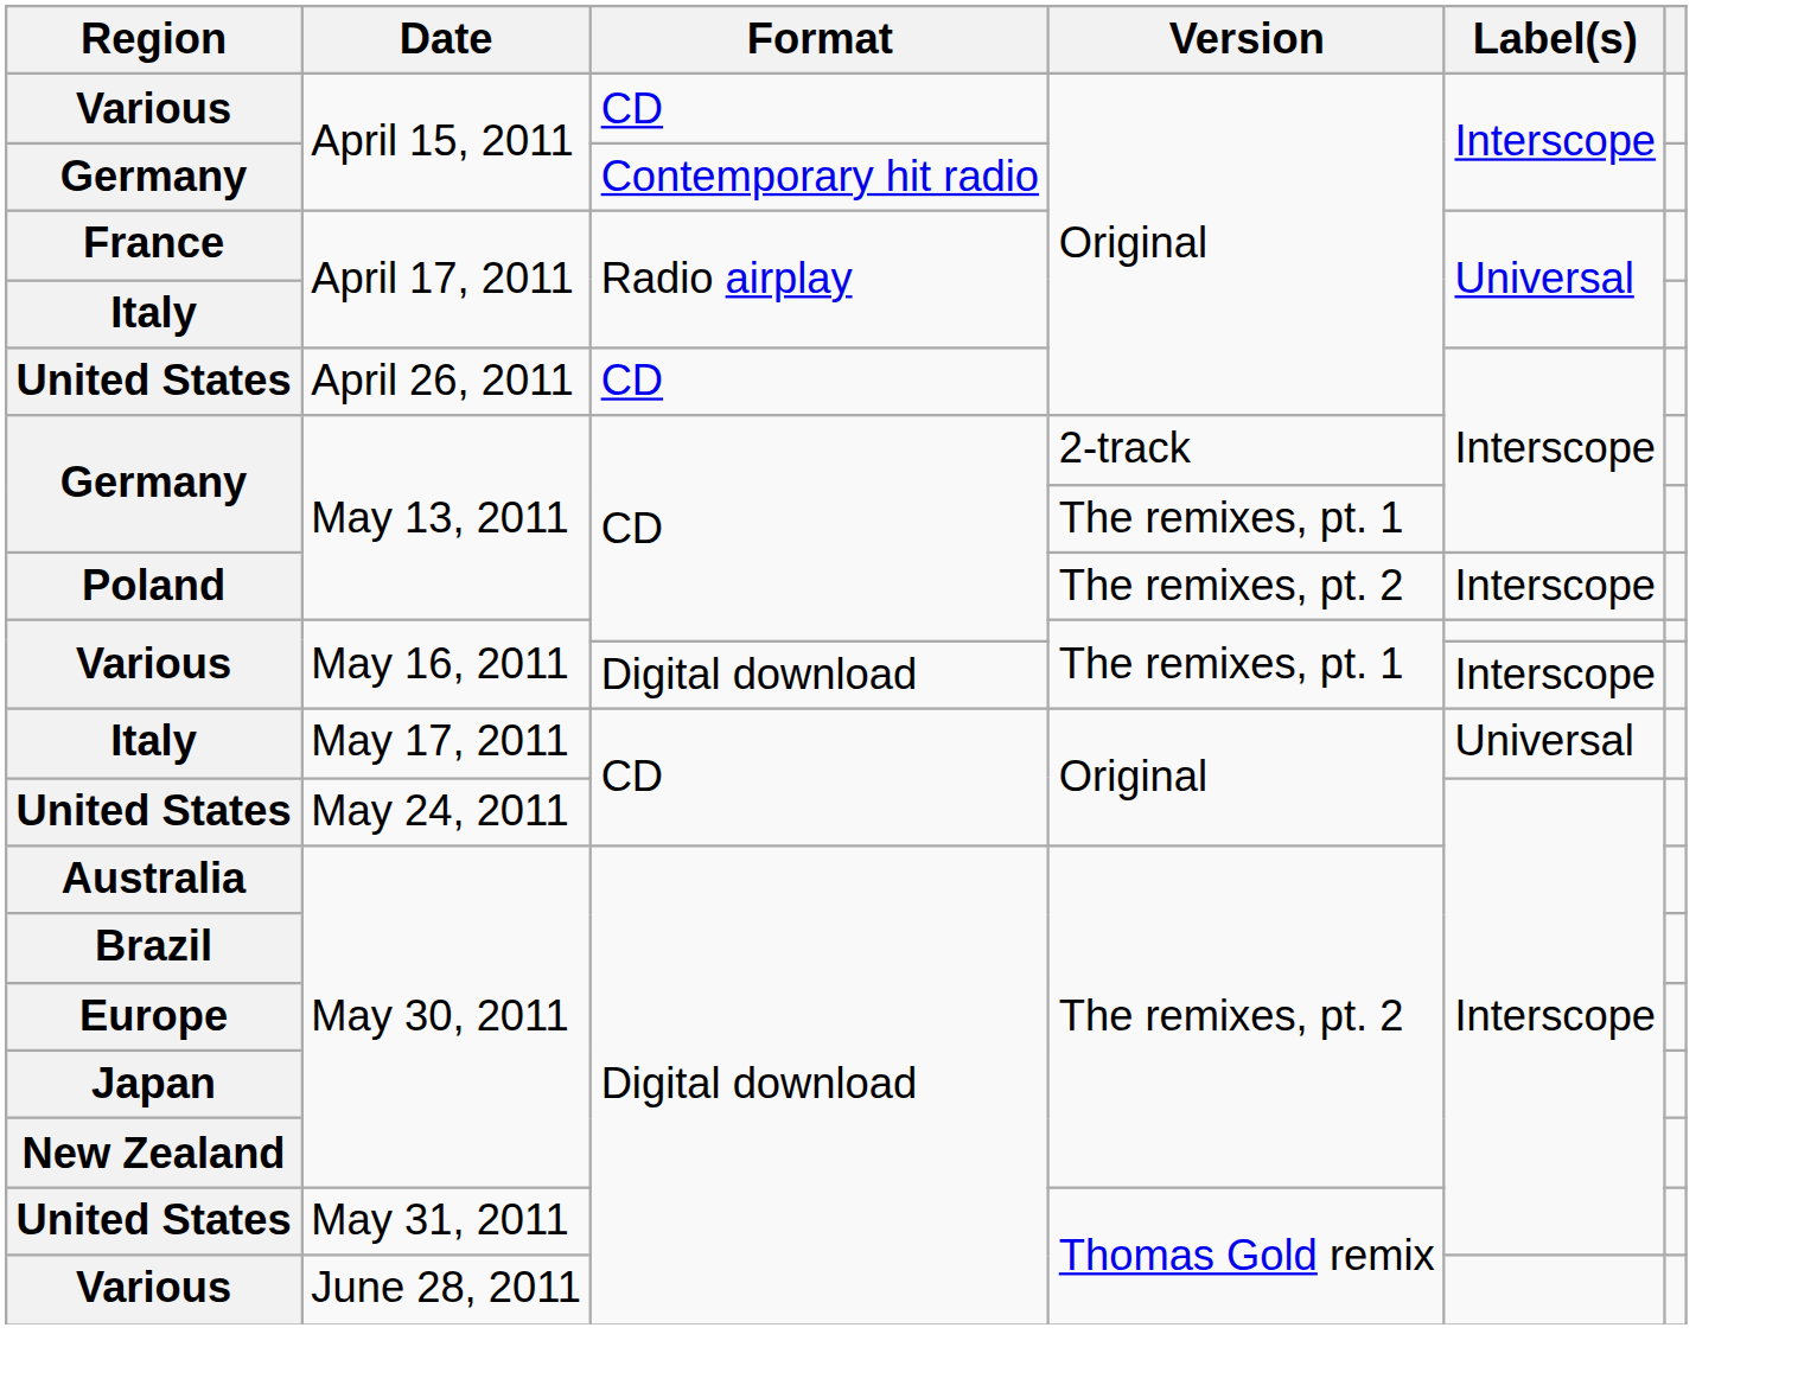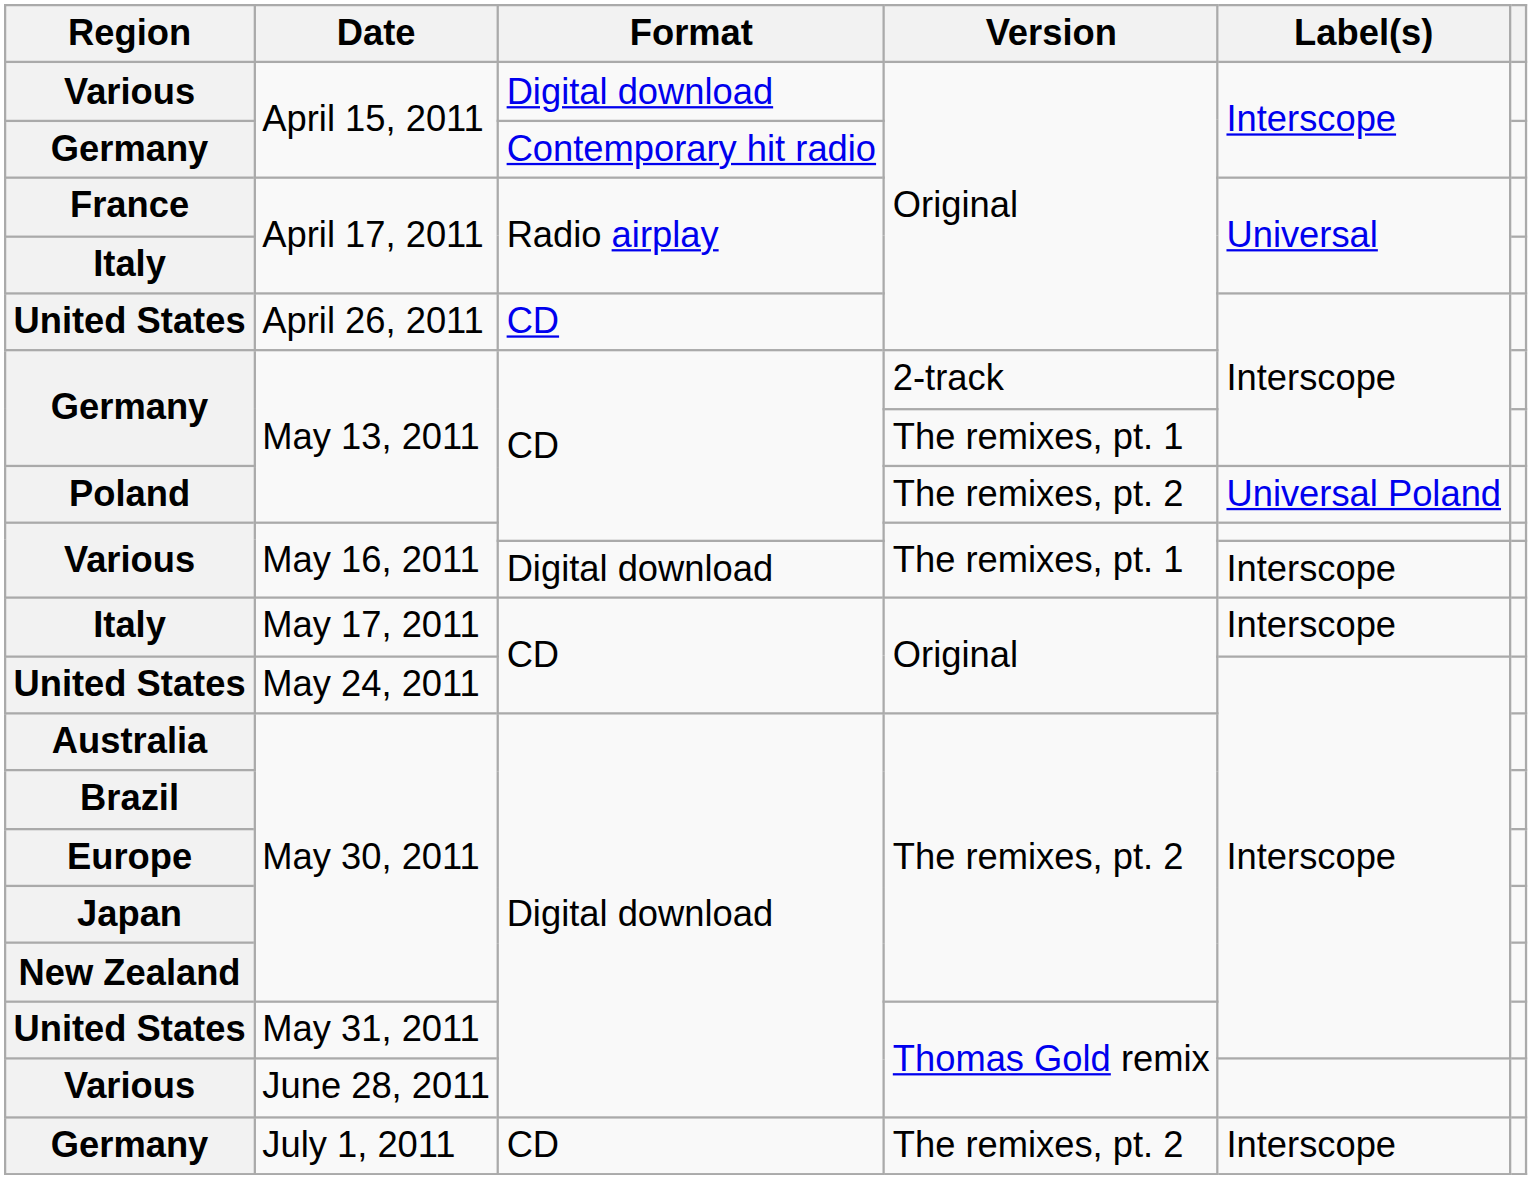Various / April 15, 2011 | Format: CD -> Digital download
Poland | Label(s): Interscope -> Universal Poland
Italy / May 17, 2011 | Label(s): Universal -> Interscope
+ row: Germany | July 1, 2011 | CD | The remixes, pt. 2 | Interscope
